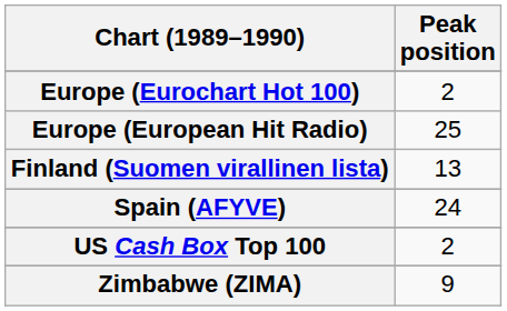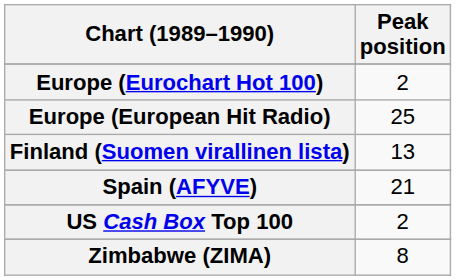Spain (AFYVE) | Peak position: 24 -> 21
Zimbabwe (ZIMA) | Peak position: 9 -> 8
